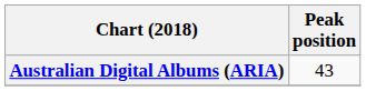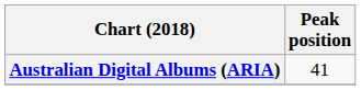Australian Digital Albums (ARIA) | Peak position: 43 -> 41
